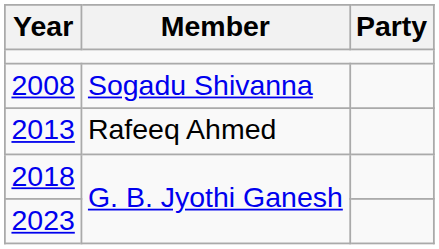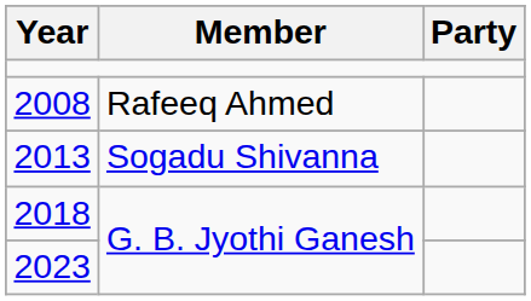2008 | Member: Sogadu Shivanna -> Rafeeq Ahmed
2013 | Member: Rafeeq Ahmed -> Sogadu Shivanna
